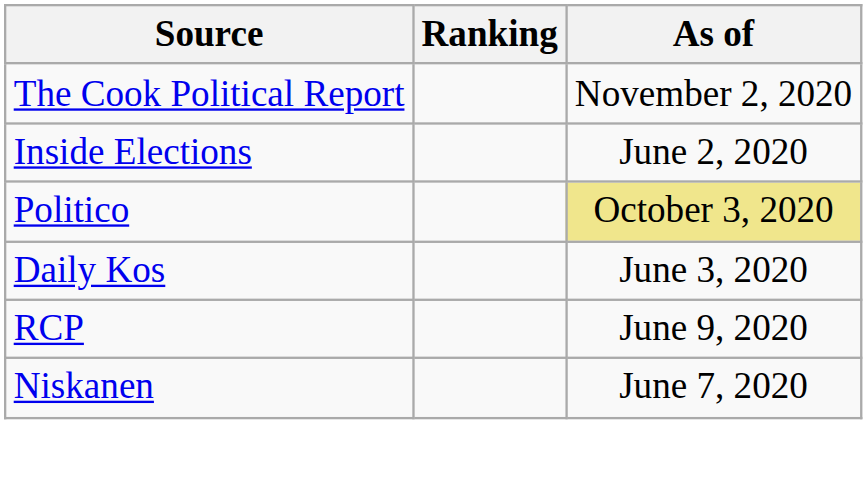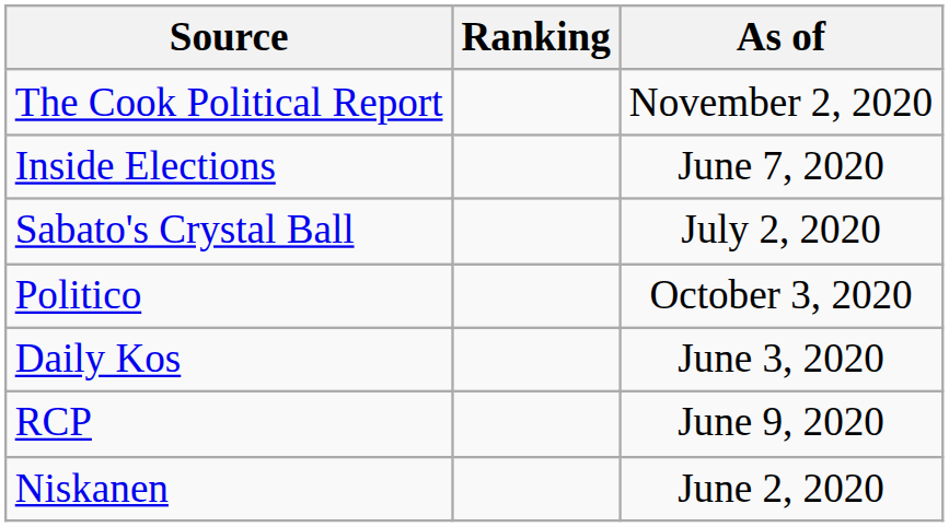Inside Elections | As of: June 2, 2020 -> June 7, 2020
+ row: Sabato's Crystal Ball | July 2, 2020
Politico | As of: khaki background -> no background
Niskanen | As of: June 7, 2020 -> June 2, 2020
